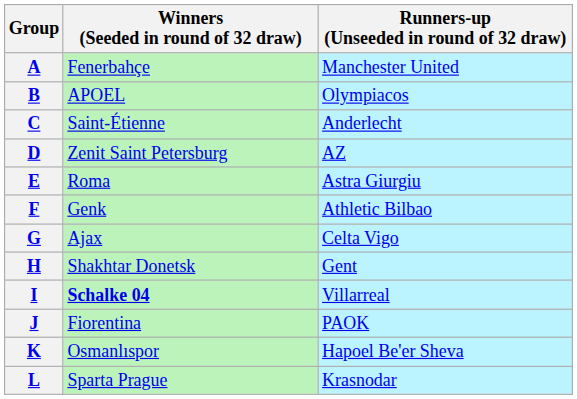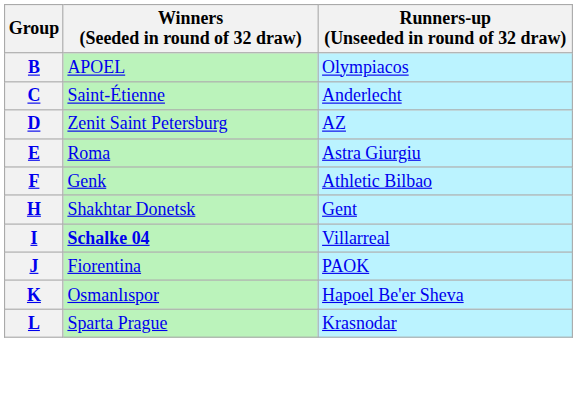- row: A | Fenerbahçe | Manchester United
- row: G | Ajax | Celta Vigo
